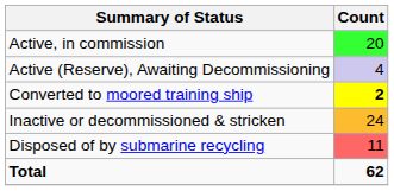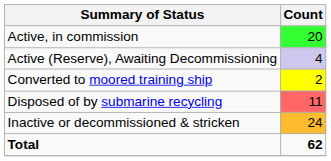Converted to moored training ship | Count: bold -> normal
rows swapped: Inactive or decommissioned & stricken <-> Disposed of by submarine recycling
